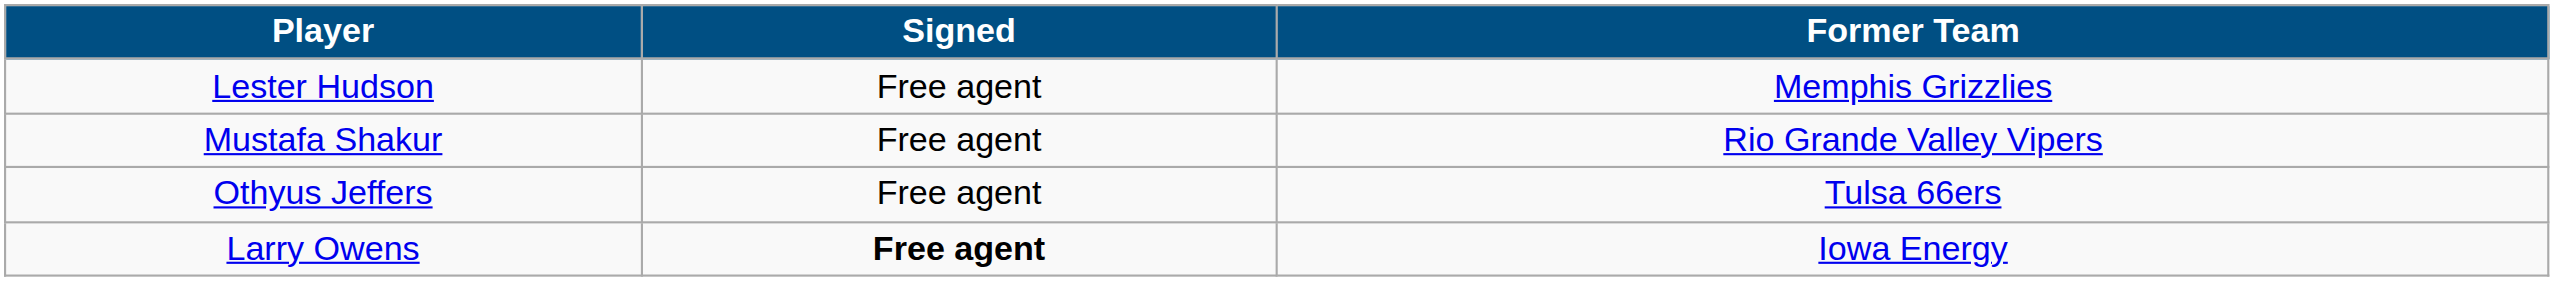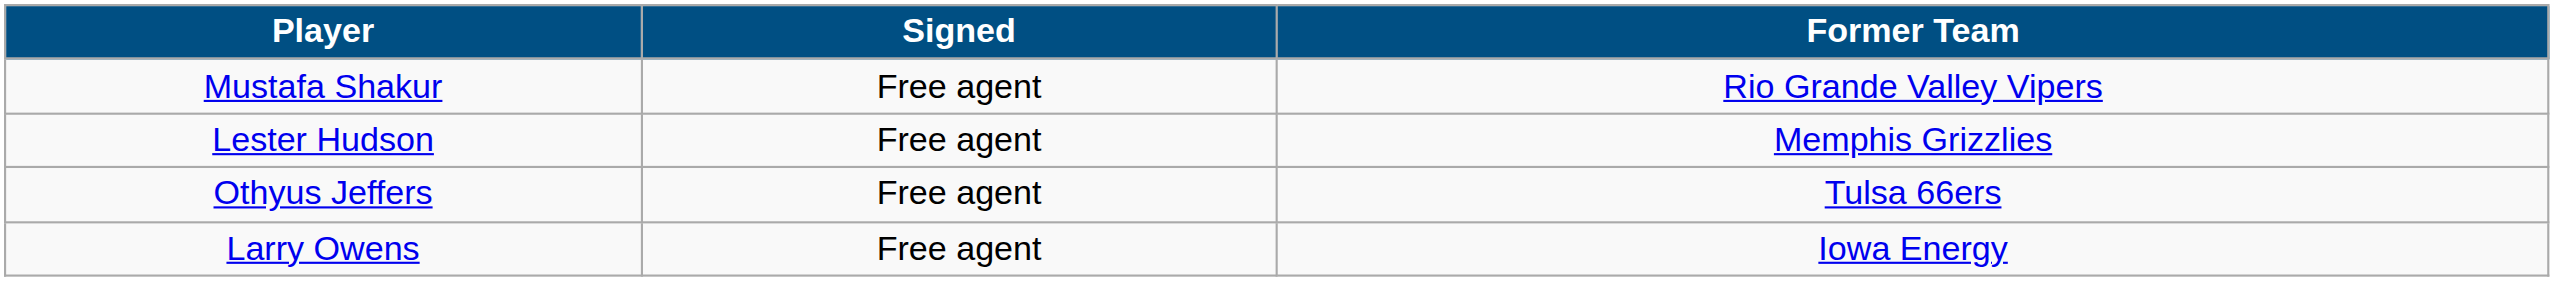rows swapped: Lester Hudson <-> Mustafa Shakur
Larry Owens | Signed: bold -> normal
